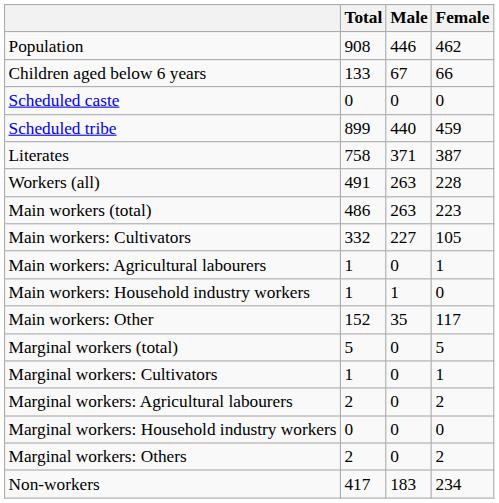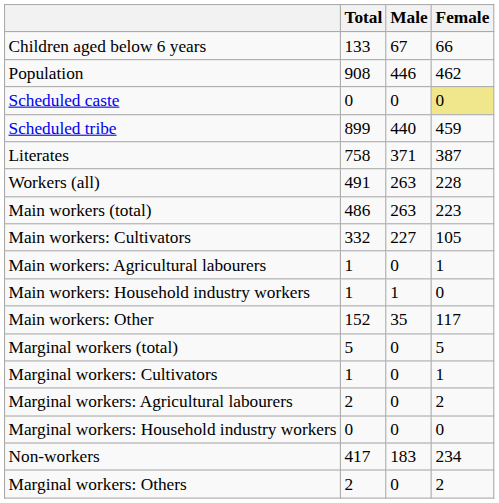rows swapped: Population <-> Children aged below 6 years
Scheduled caste | Female: no background -> khaki background
rows swapped: Marginal workers: Others <-> Non-workers
